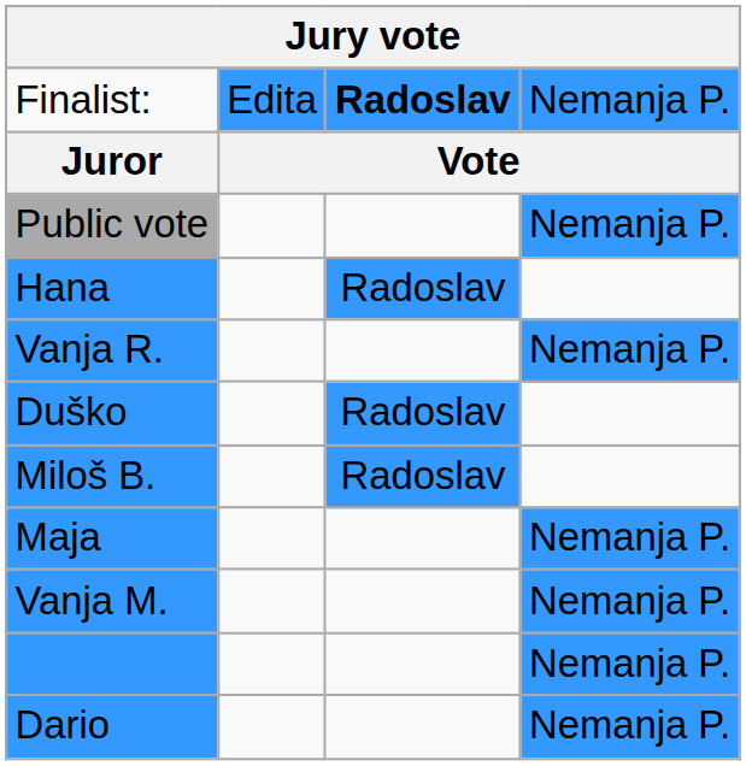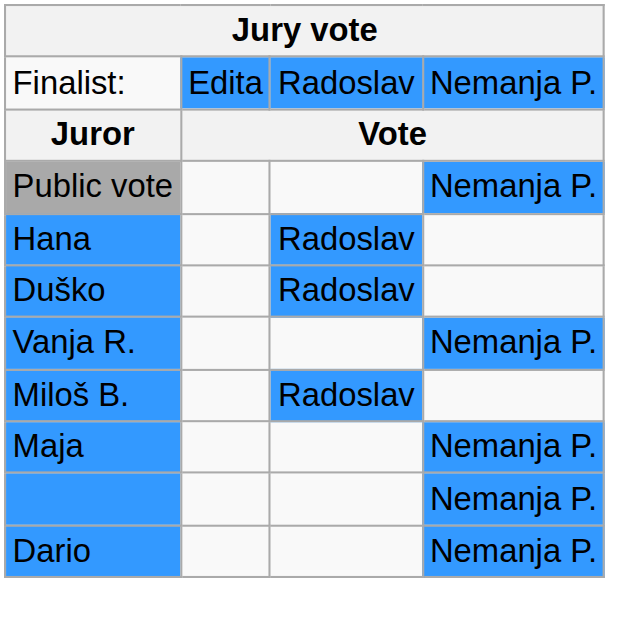Finalist: | column 3: bold -> normal
rows swapped: Duško <-> Vanja R.
- row: Vanja M. | Nemanja P.
